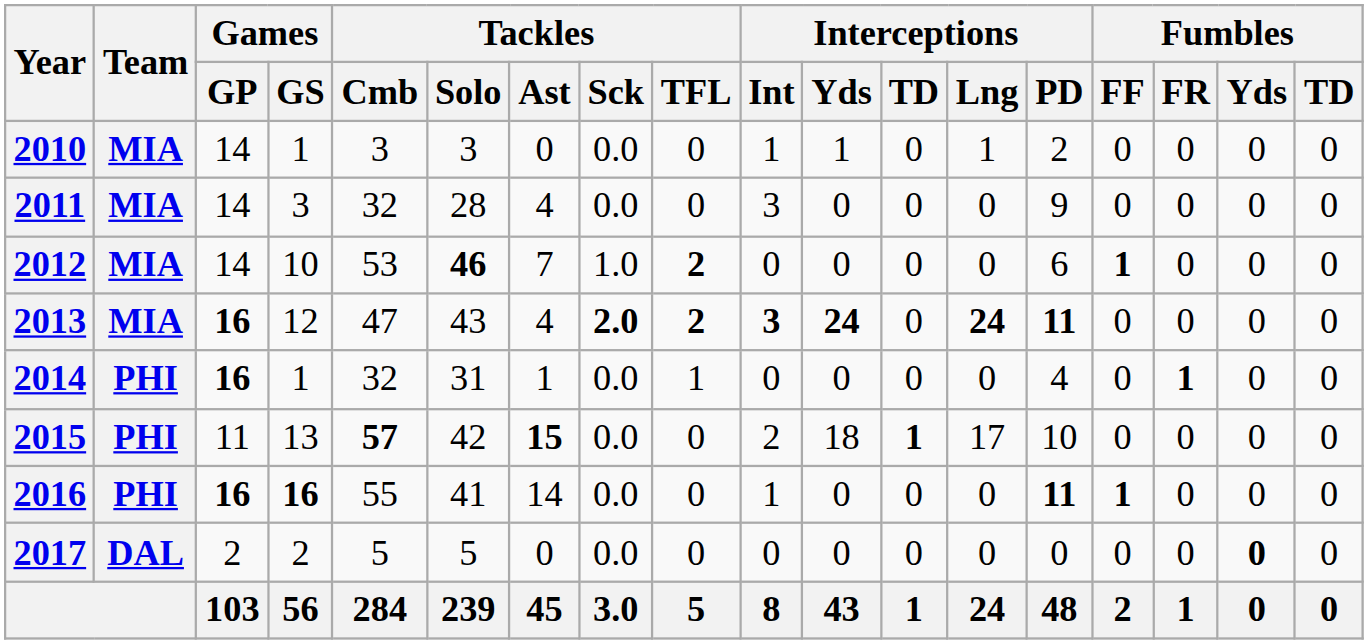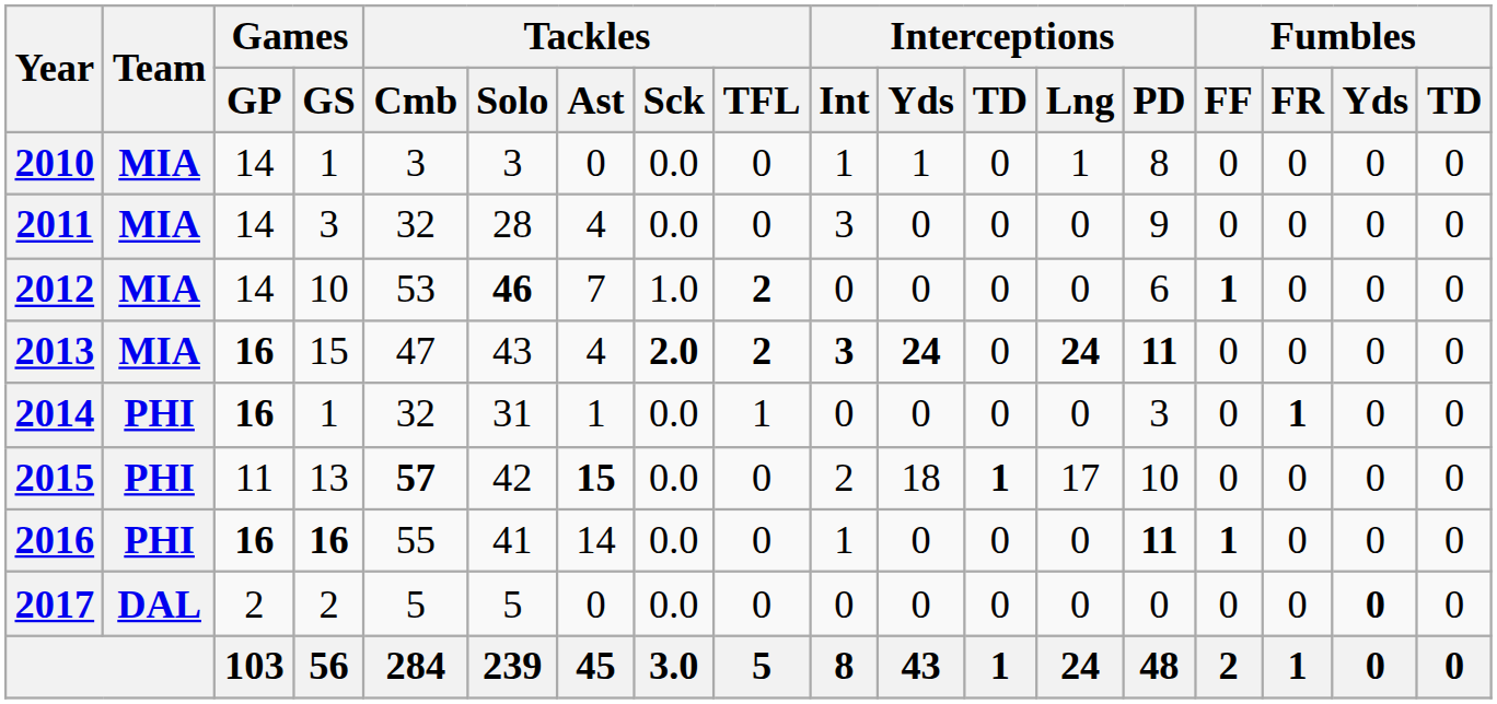2010 | Interceptions / PD: 2 -> 8
2013 | Games / GS: 12 -> 15
2014 | Interceptions / PD: 4 -> 3
